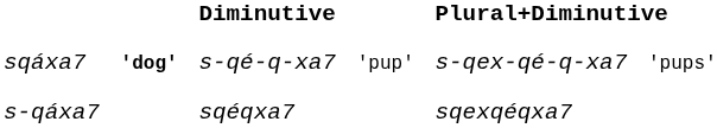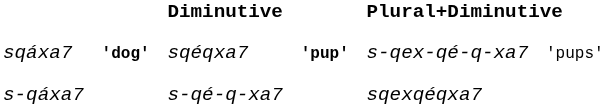sqáxa7 | column 5: s-qé-q-xa7 -> sqéqxa7
sqáxa7 | column 6: normal -> bold
s-qáxa7 | column 5: sqéqxa7 -> s-qé-q-xa7
